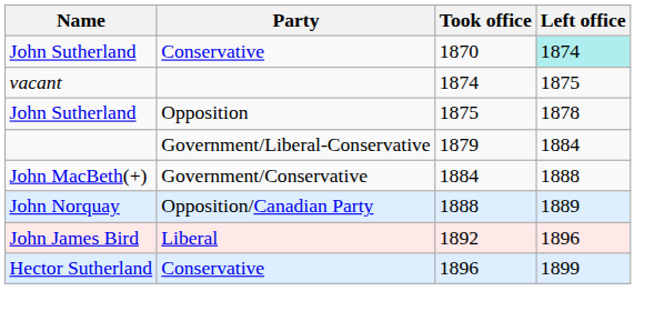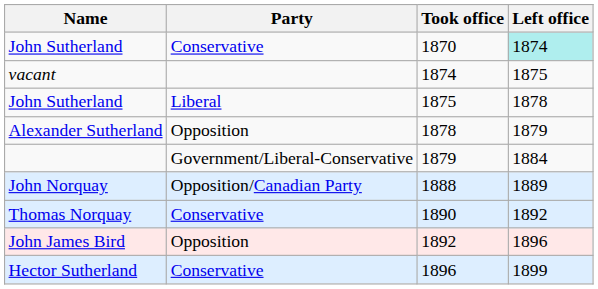John Sutherland / 1875 | Party: Opposition -> Liberal
+ row: Alexander Sutherland | Opposition | 1878 | 1879
- row: John MacBeth(+) | Government/Conservative | 1884 | 1888
+ row: Thomas Norquay | Conservative | 1890 | 1892
John James Bird | Party: Liberal -> Opposition
